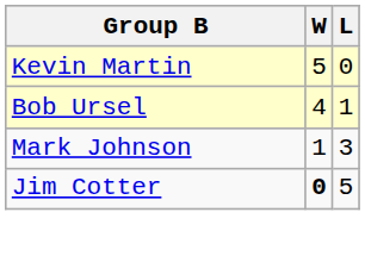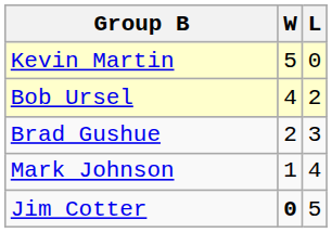Bob Ursel | L: 1 -> 2
+ row: Brad Gushue | 2 | 3
Mark Johnson | L: 3 -> 4
